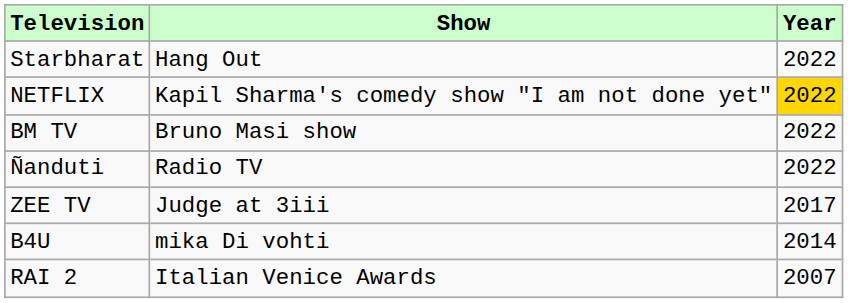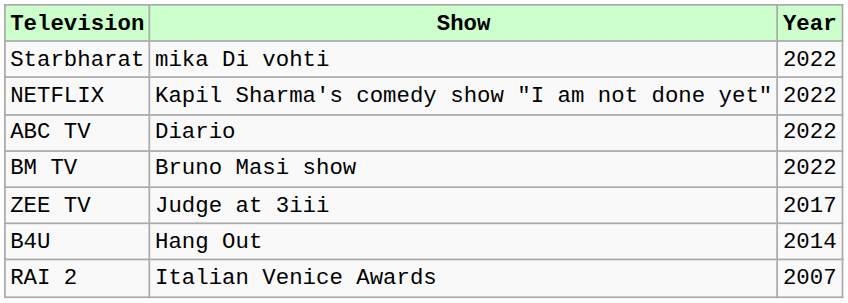Starbharat | Show: Hang Out -> mika Di vohti
NETFLIX | Year: gold background -> no background
+ row: ABC TV | Diario | 2022
- row: Ñanduti | Radio TV | 2022
B4U | Show: mika Di vohti -> Hang Out
